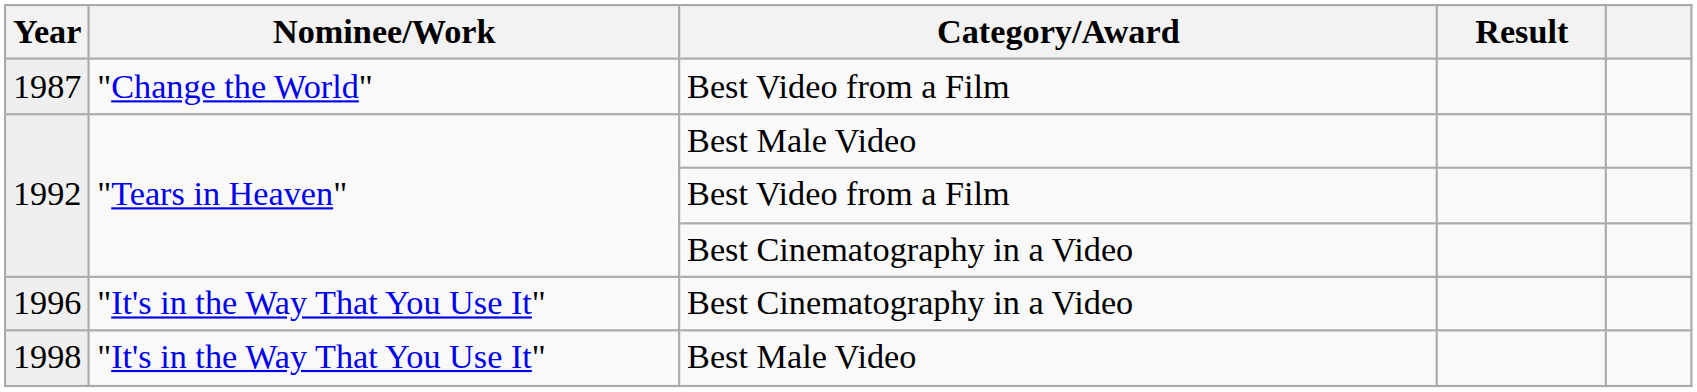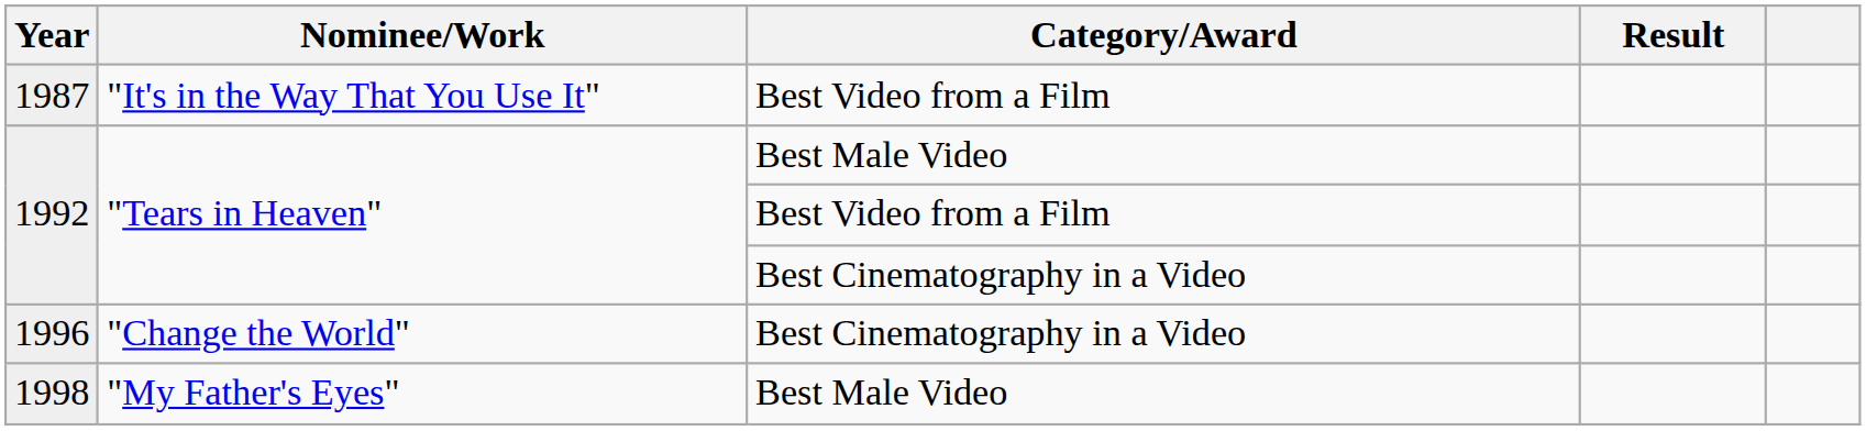1987 | Nominee/Work: "Change the World" -> "It's in the Way That You Use It"
1996 | Nominee/Work: "It's in the Way That You Use It" -> "Change the World"
1998 | Nominee/Work: "It's in the Way That You Use It" -> "My Father's Eyes"
